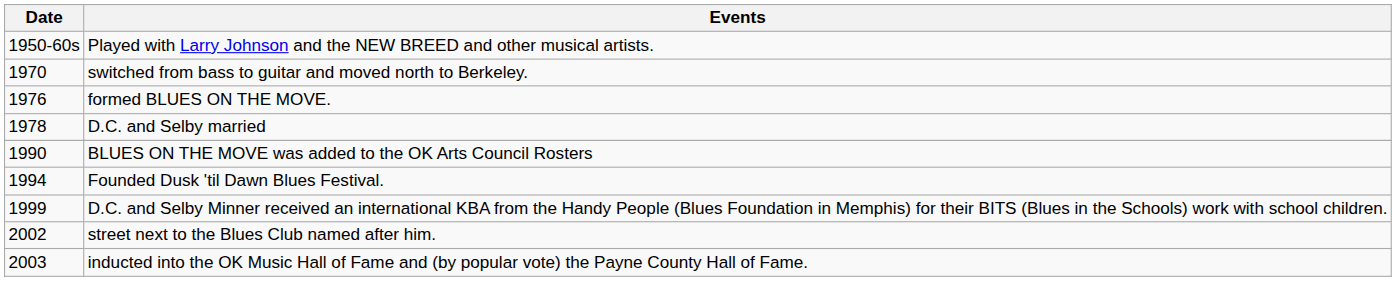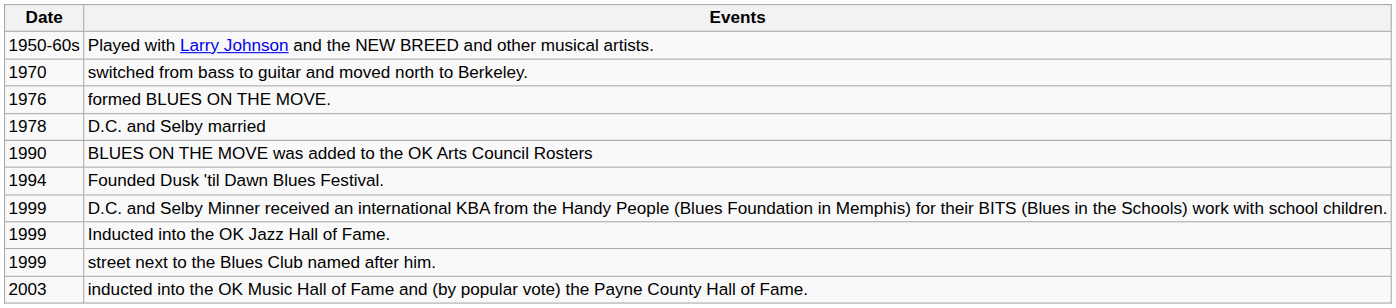+ row: 1999 | Inducted into the OK Jazz Hall of Fame.
street next to the Blues Club named after him. | Date: 2002 -> 1999
